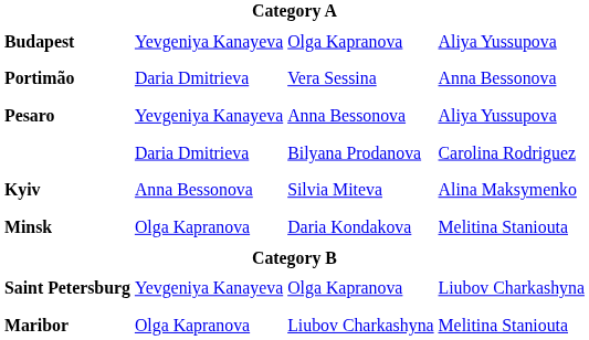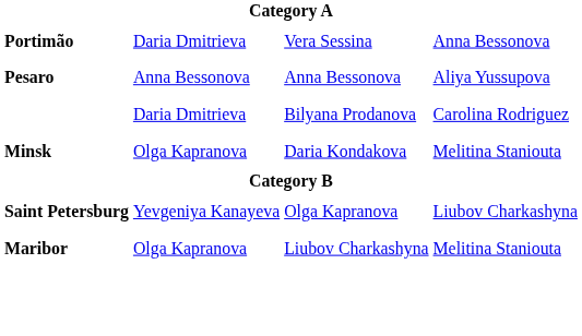- row: Budapest | Yevgeniya Kanayeva | Olga Kapranova | Aliya Yussupova
Pesaro | column 2: Yevgeniya Kanayeva -> Anna Bessonova
- row: Kyiv | Anna Bessonova | Silvia Miteva | Alina Maksymenko
